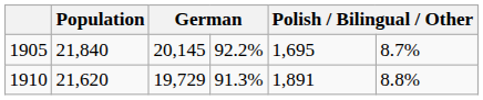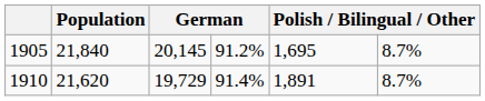1905 | column 4: 92.2% -> 91.2%
1910 | column 4: 91.3% -> 91.4%
1910 | column 6: 8.8% -> 8.7%
